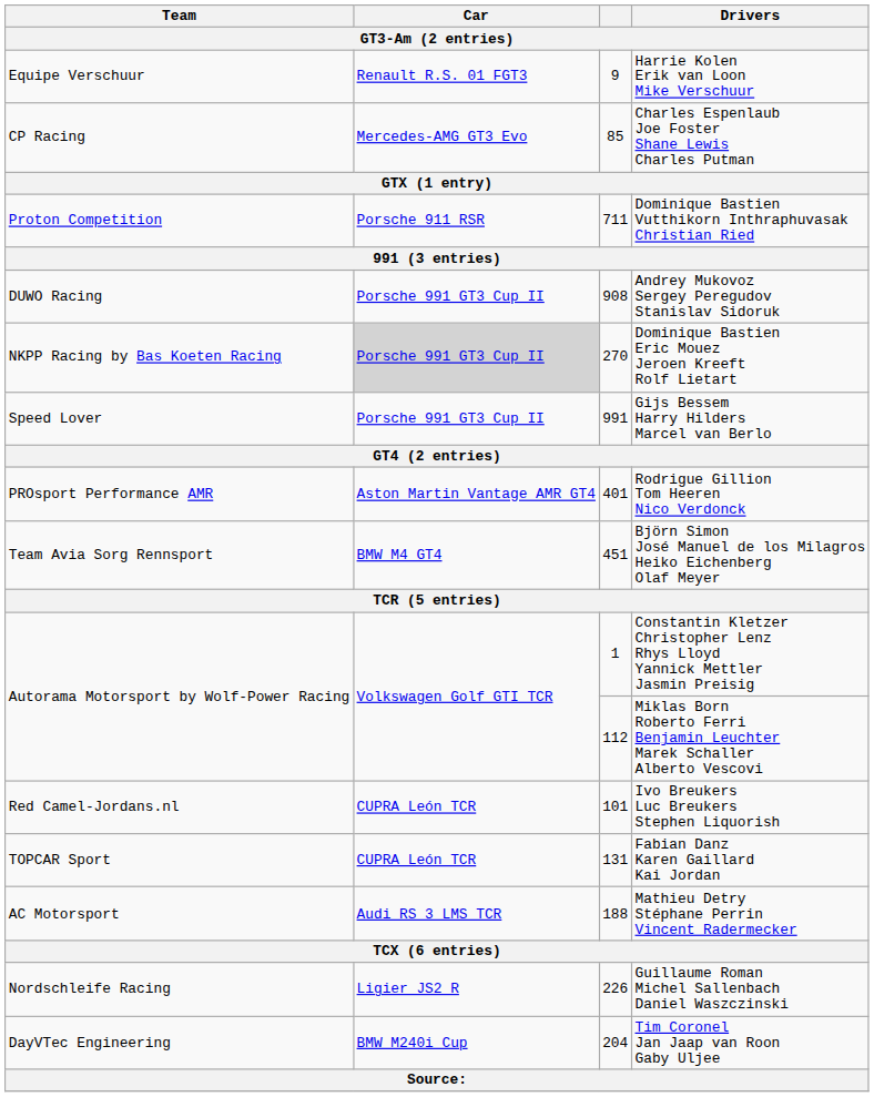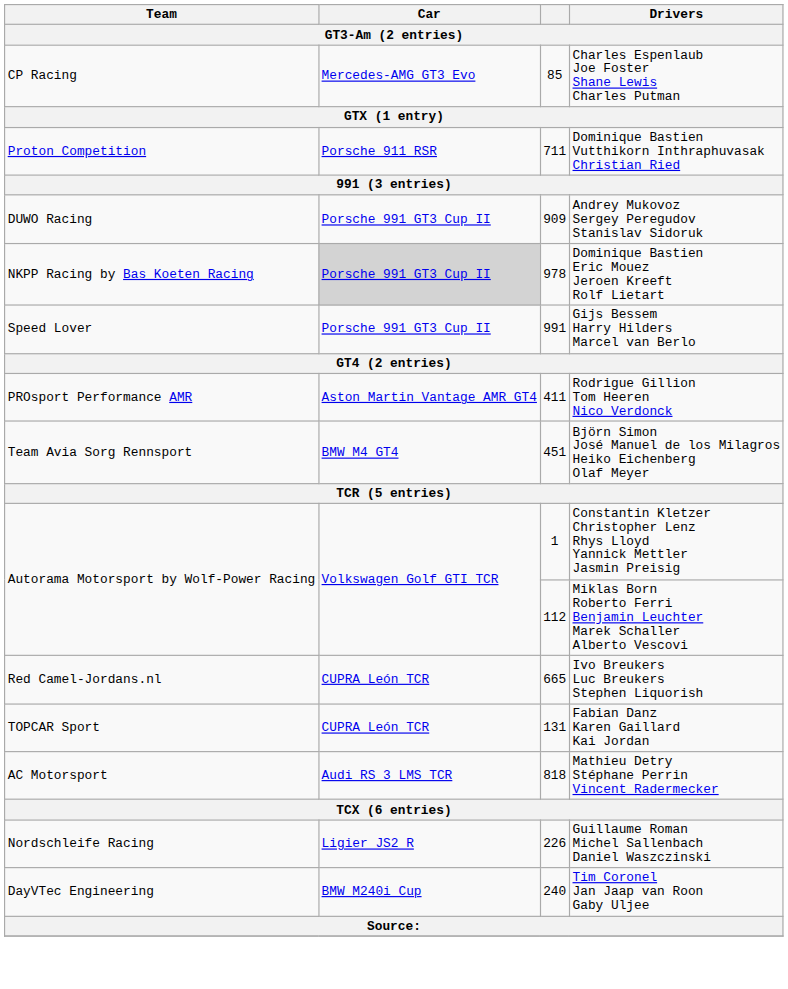- row: Equipe Verschuur | Renault R.S. 01 FGT3 | 9 | Harrie Kolen Erik van Loon Mike Verschuur
Andrey Mukovoz Sergey Peregudov Stanislav Sidoruk | column 3: 908 -> 909
Dominique Bastien Eric Mouez Jeroen Kreeft Rolf Lietart | column 3: 270 -> 978
Rodrigue Gillion Tom Heeren Nico Verdonck | column 3: 401 -> 411
Ivo Breukers Luc Breukers Stephen Liquorish | column 3: 101 -> 665
Mathieu Detry Stéphane Perrin Vincent Radermecker | column 3: 188 -> 818
Tim Coronel Jan Jaap van Roon Gaby Uljee | column 3: 204 -> 240
